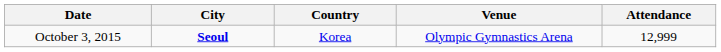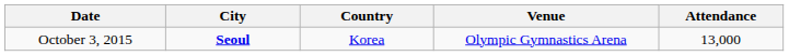October 3, 2015 | Attendance: 12,999 -> 13,000
